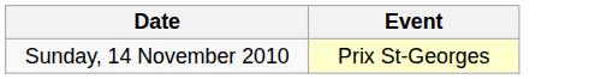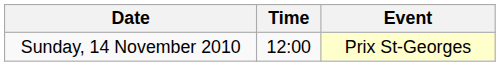+ column: Time | 12:00
